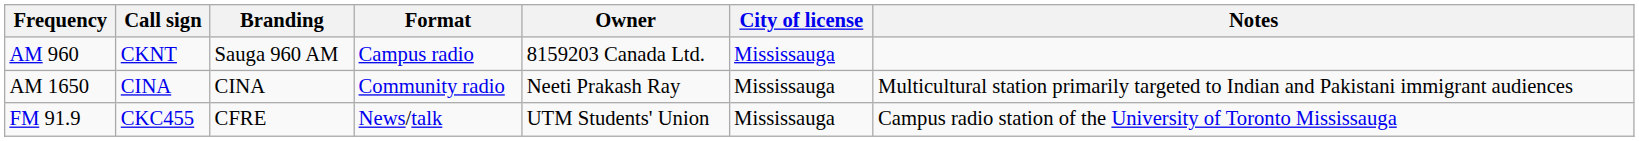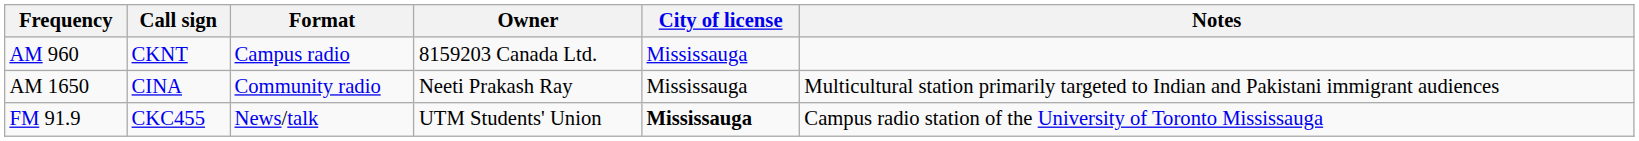- column: Branding | Sauga 960 AM | CINA | CFRE
FM 91.9 | City of license: normal -> bold
